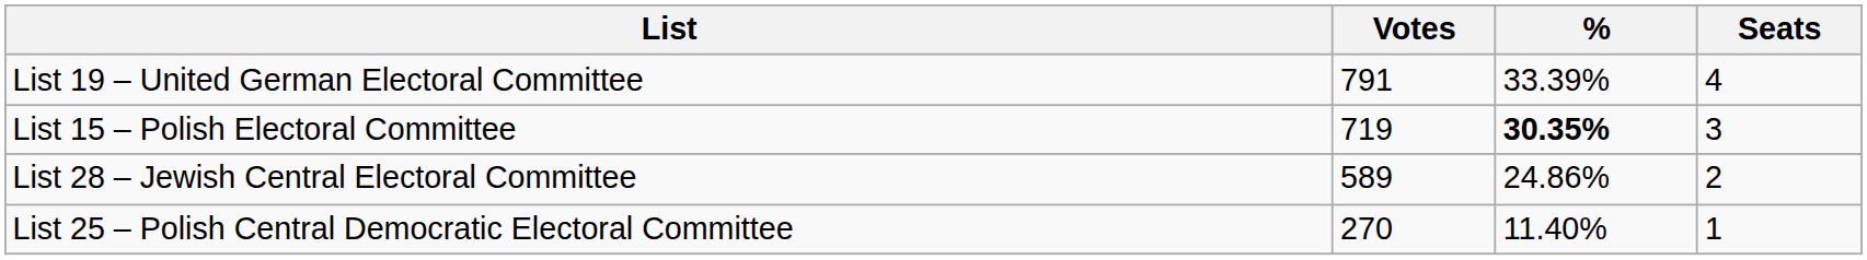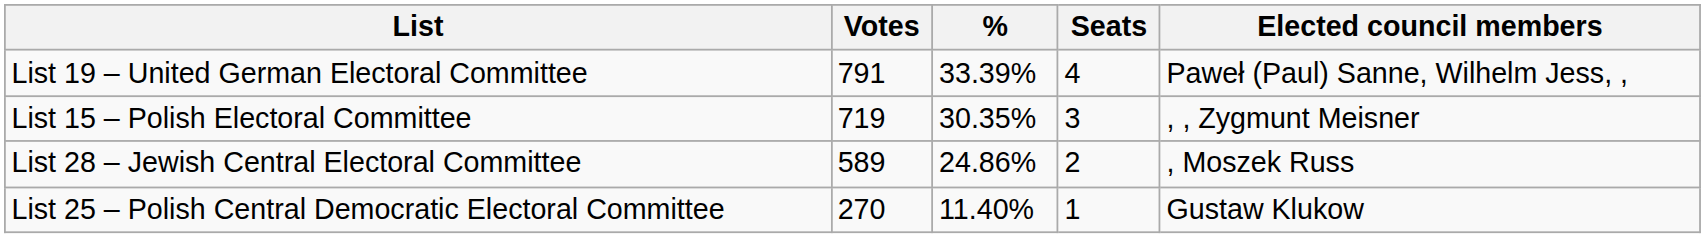+ column: Elected council members | Paweł (Paul) Sanne, Wilhelm Jess, , | , , Zygmunt Meisner | , Moszek Russ | Gustaw Klukow
List 15 – Polish Electoral Committee | %: bold -> normal
